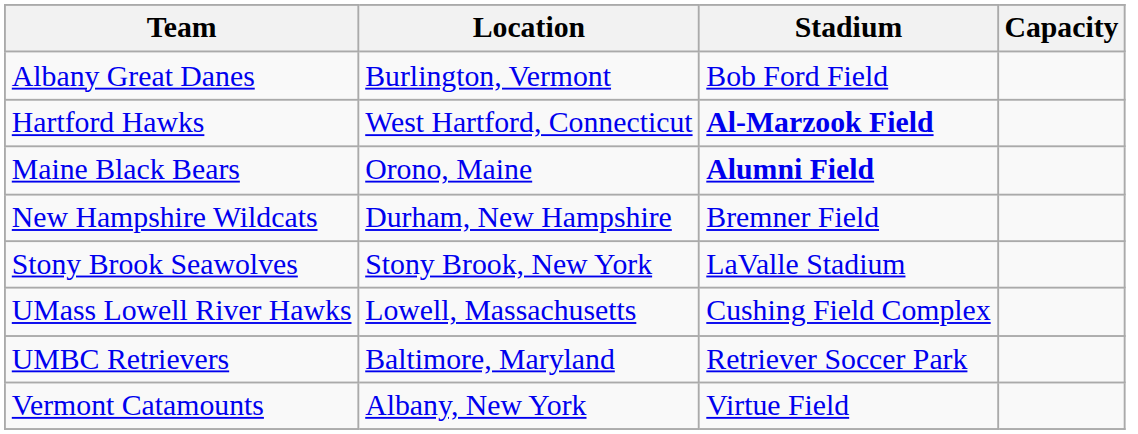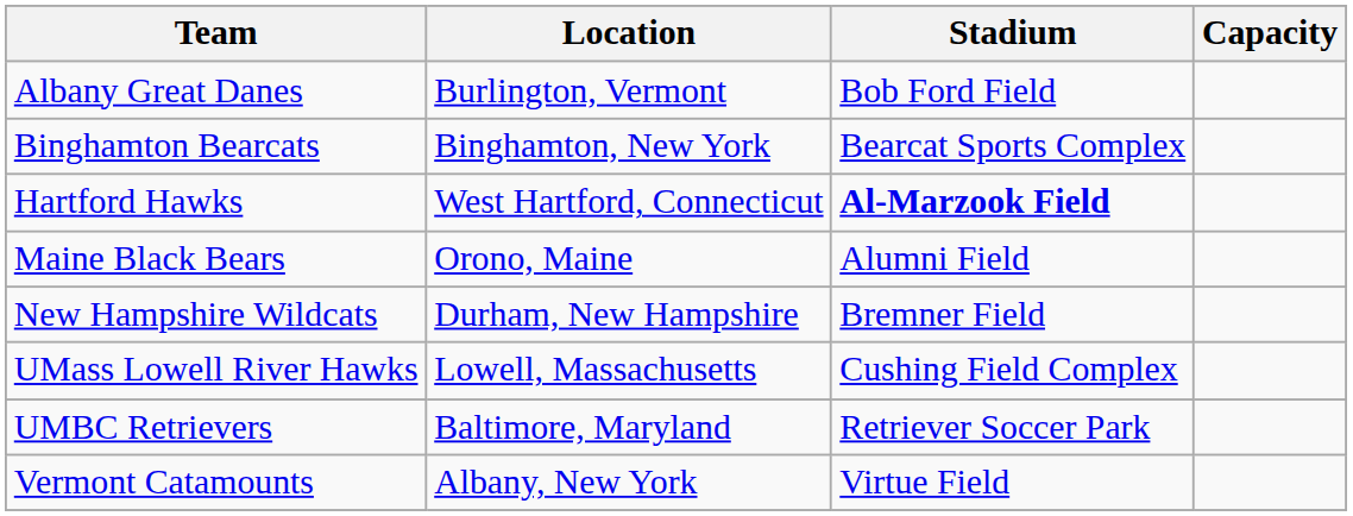+ row: Binghamton Bearcats | Binghamton, New York | Bearcat Sports Complex
Maine Black Bears | Stadium: bold -> normal
- row: Stony Brook Seawolves | Stony Brook, New York | LaValle Stadium
